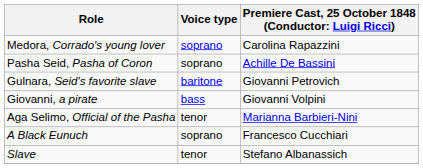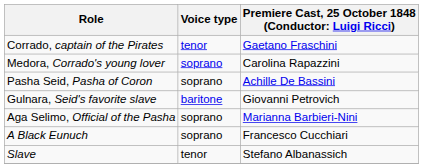+ row: Corrado, captain of the Pirates | tenor | Gaetano Fraschini
- row: Giovanni, a pirate | bass | Giovanni Volpini
Aga Selimo, Official of the Pasha | Voice type: tenor -> soprano
